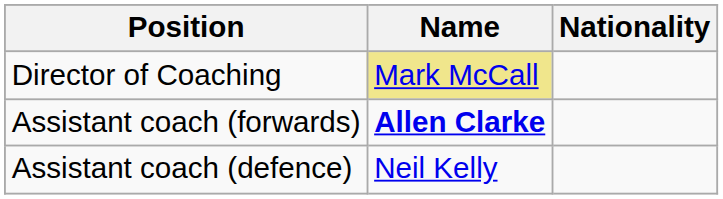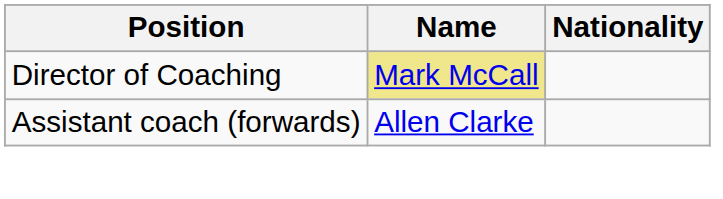Assistant coach (forwards) | Name: bold -> normal
- row: Assistant coach (defence) | Neil Kelly
